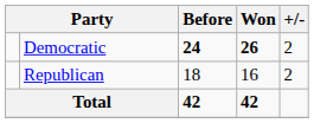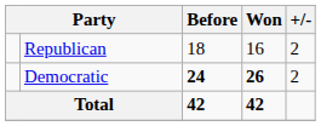rows swapped: Democratic <-> Republican
